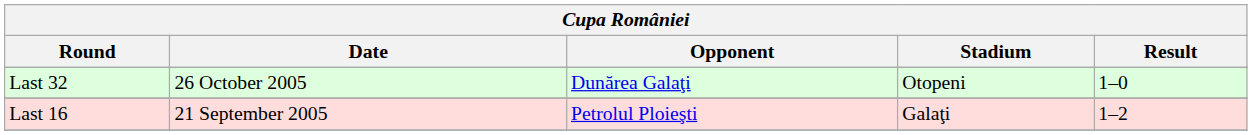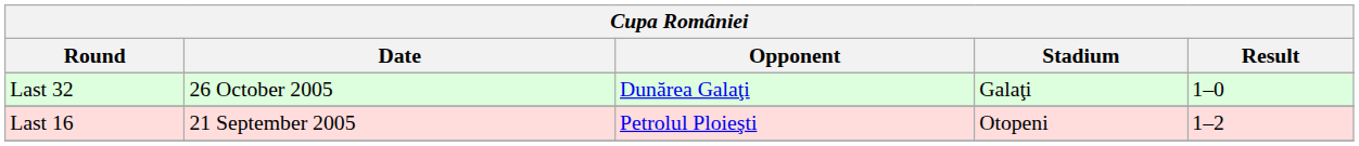Last 32 | Stadium: Otopeni -> Galaţi
Last 16 | Stadium: Galaţi -> Otopeni
